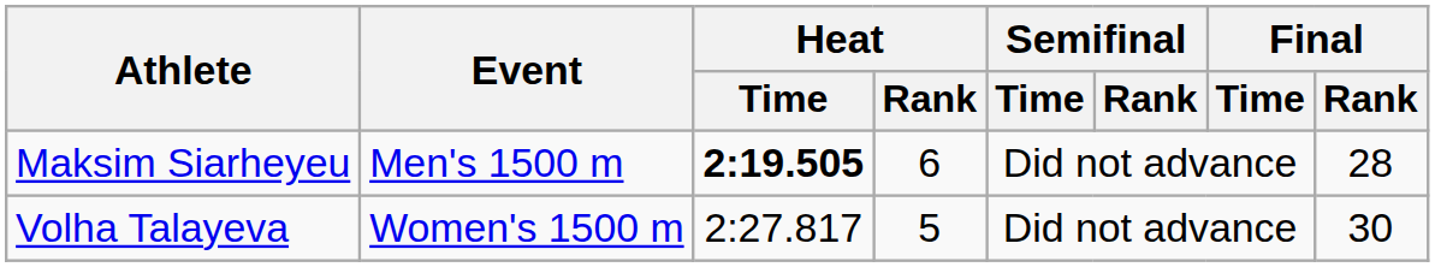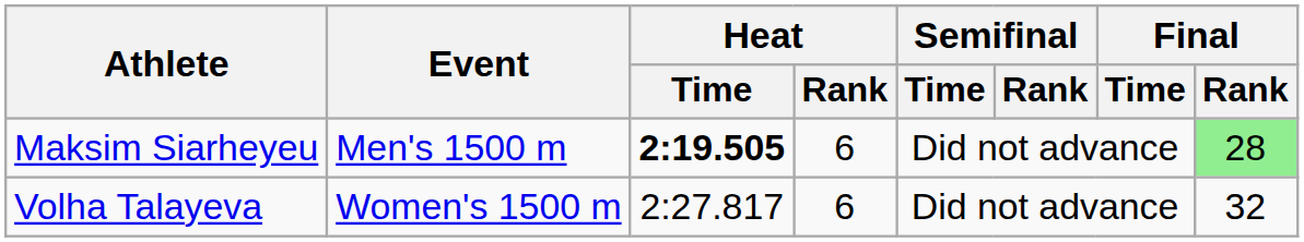Maksim Siarheyeu | Final / Rank: no background -> lightgreen background
Volha Talayeva | Heat / Rank: 5 -> 6
Volha Talayeva | Final / Rank: 30 -> 32
